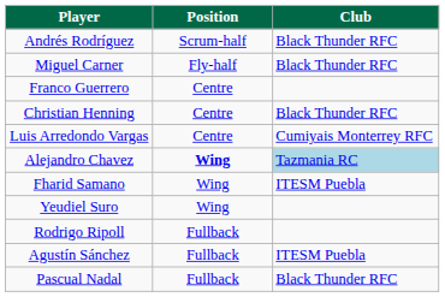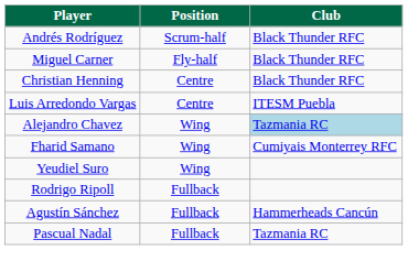- row: Franco Guerrero | Centre
Luis Arredondo Vargas | Club: Cumiyais Monterrey RFC -> ITESM Puebla
Alejandro Chavez | Position: bold -> normal
Fharid Samano | Club: ITESM Puebla -> Cumiyais Monterrey RFC
Agustín Sánchez | Club: ITESM Puebla -> Hammerheads Cancún
Pascual Nadal | Club: Black Thunder RFC -> Tazmania RC
